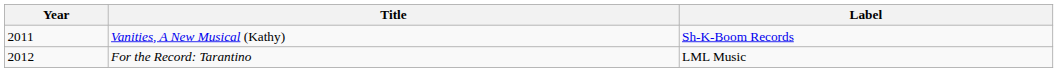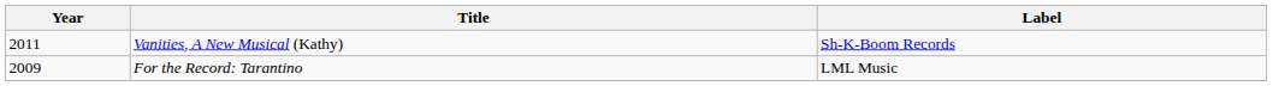For the Record: Tarantino | Year: 2012 -> 2009
